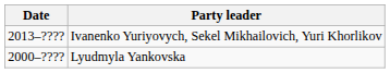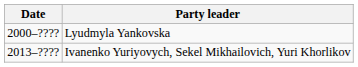rows swapped: Lyudmyla Yankovska <-> Ivanenko Yuriyovych, Sekel Mikhailovich, Yuri Khorlikov
